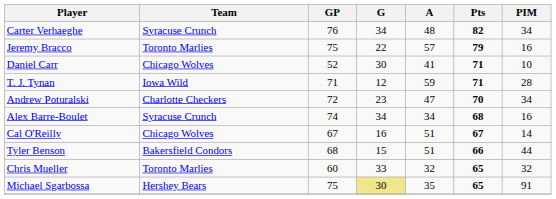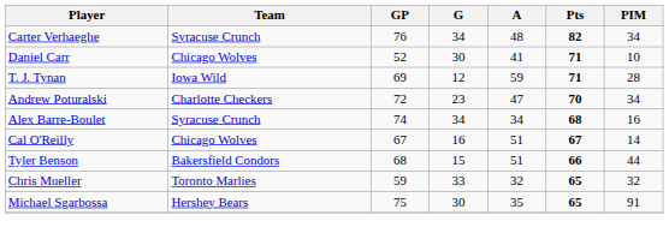- row: Jeremy Bracco | Toronto Marlies | 75 | 22 | 57 | 79 | 16
T. J. Tynan | GP: 71 -> 69
Chris Mueller | GP: 60 -> 59
Michael Sgarbossa | G: khaki background -> no background
